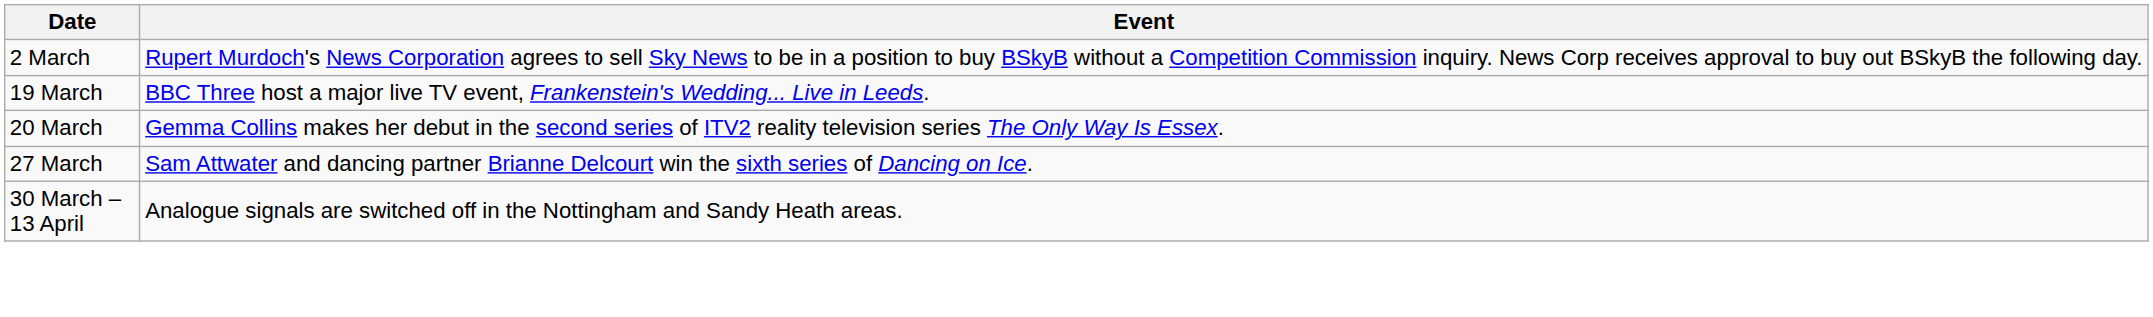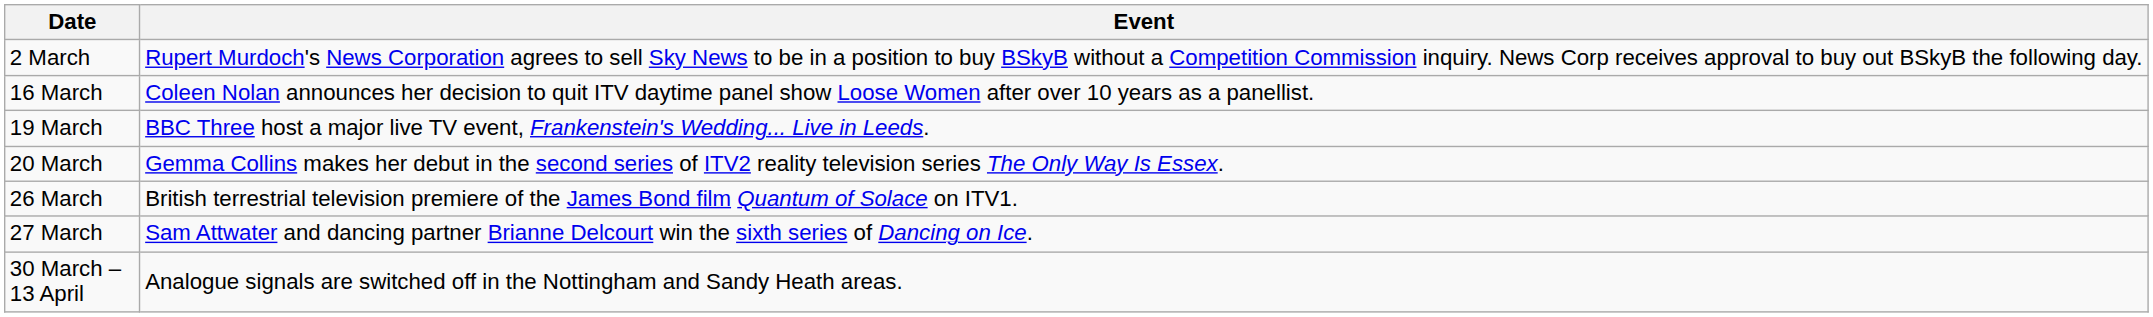+ row: 16 March | Coleen Nolan announces her decision to quit ITV daytime panel show Loose Women after over 10 years as a panellist.
+ row: 26 March | British terrestrial television premiere of the James Bond film Quantum of Solace on ITV1.
